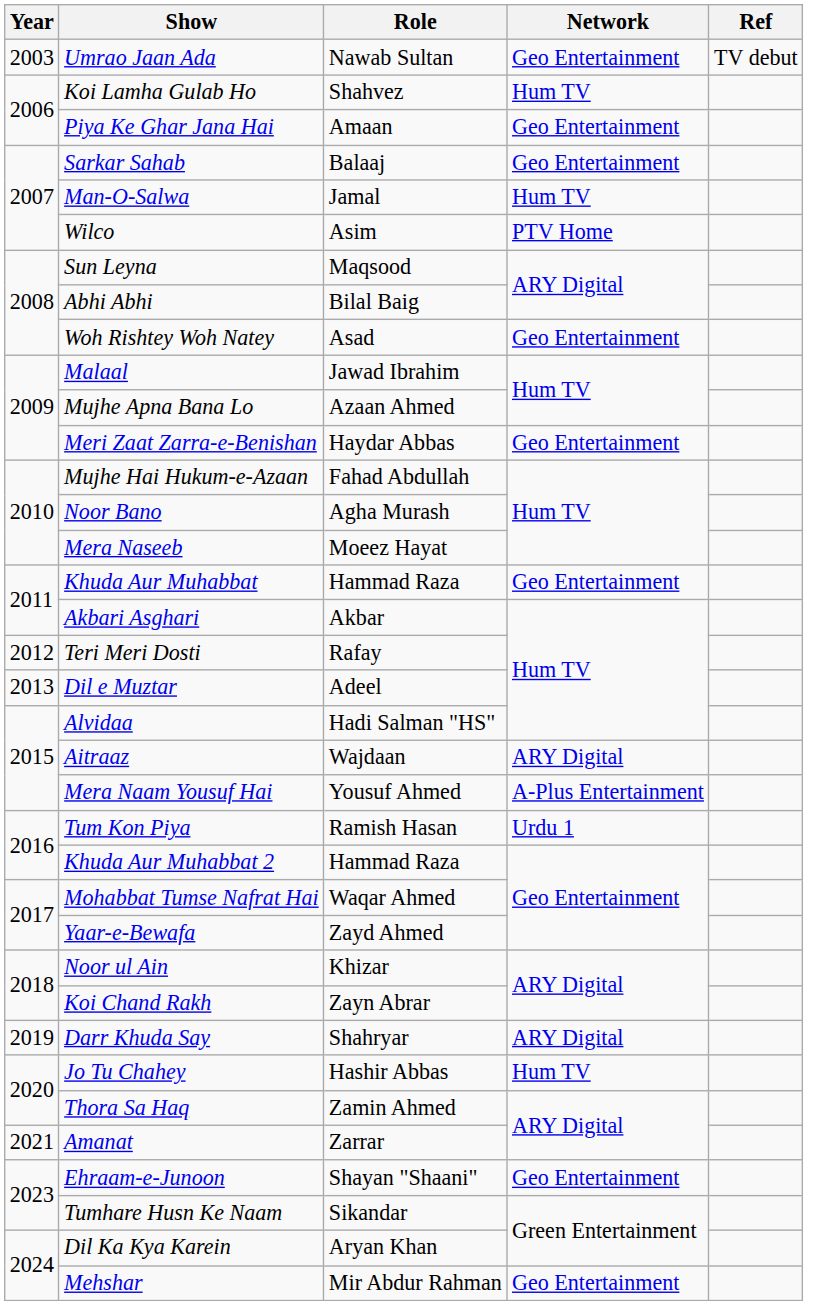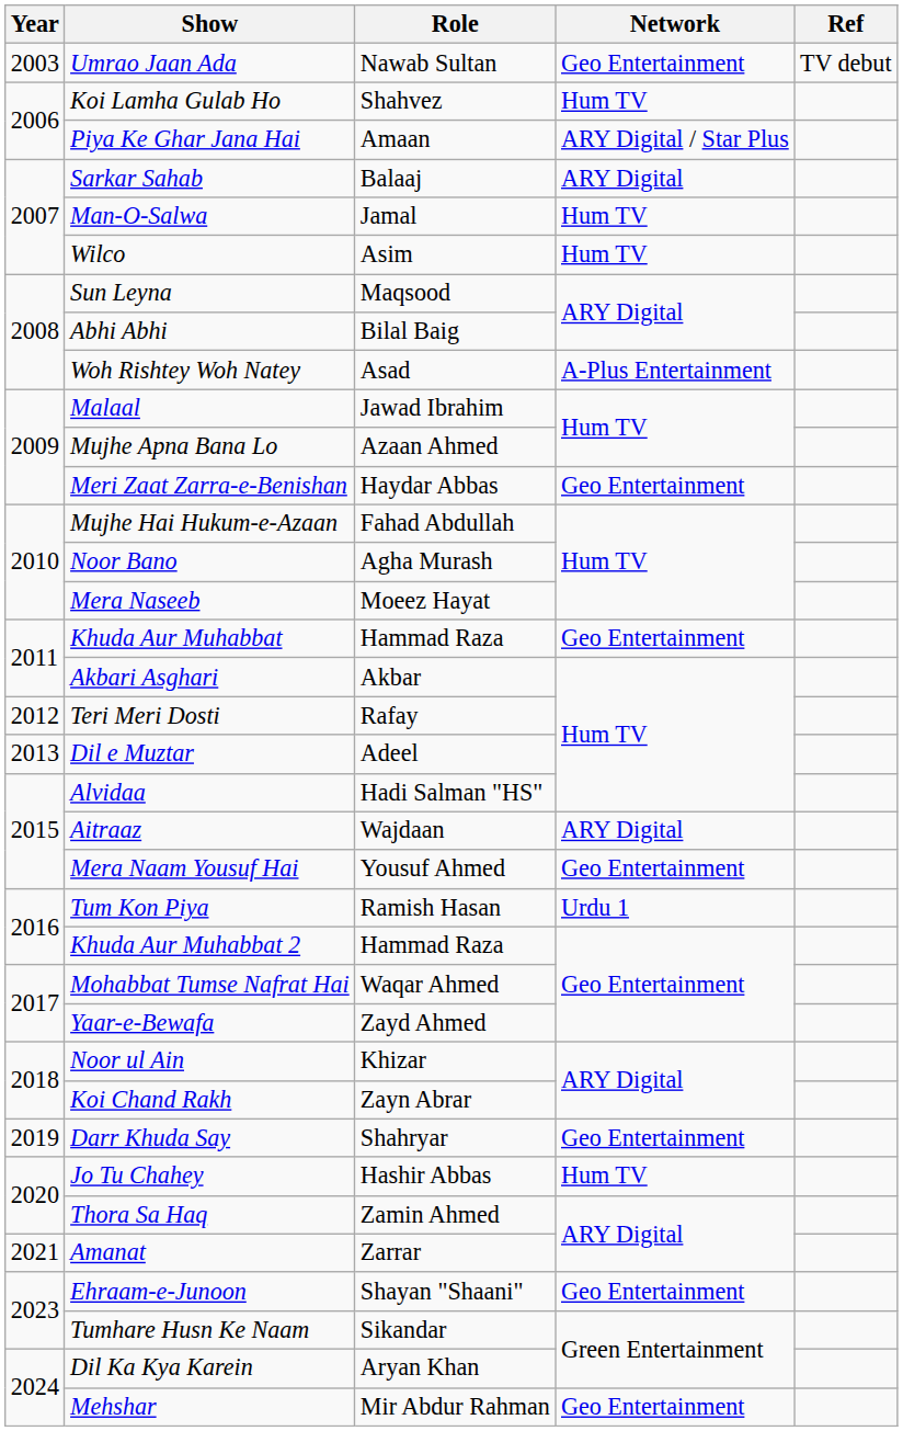Piya Ke Ghar Jana Hai | Network: Geo Entertainment -> ARY Digital / Star Plus
Sarkar Sahab | Network: Geo Entertainment -> ARY Digital
Wilco | Network: PTV Home -> Hum TV
Woh Rishtey Woh Natey | Network: Geo Entertainment -> A-Plus Entertainment
Mera Naam Yousuf Hai | Network: A-Plus Entertainment -> Geo Entertainment
Darr Khuda Say | Network: ARY Digital -> Geo Entertainment
